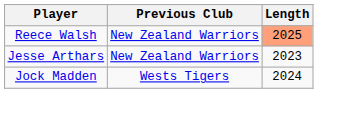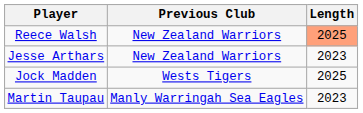Jock Madden | Length: 2024 -> 2025
+ row: Martin Taupau | Manly Warringah Sea Eagles | 2023
